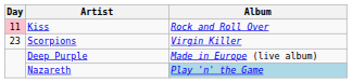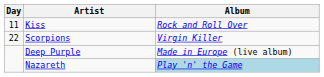Kiss | Day: pink background -> no background
Scorpions | Day: 23 -> 22
